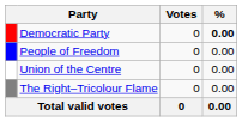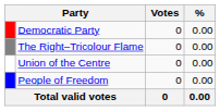Democratic Party | %: bold -> normal
rows swapped: People of Freedom <-> The Right–Tricolour Flame
